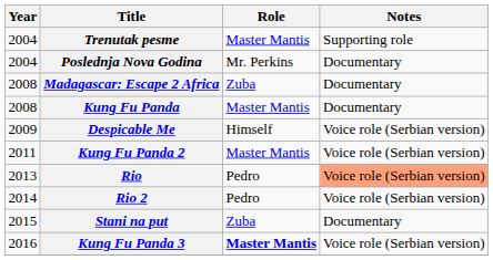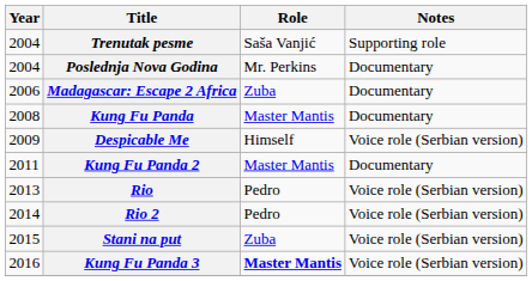Trenutak pesme | Role: Master Mantis -> Saša Vanjić
Madagascar: Escape 2 Africa | Year: 2008 -> 2006
Kung Fu Panda 2 | Notes: Voice role (Serbian version) -> Documentary
Rio | Notes: lightsalmon background -> no background
Stani na put | Notes: Documentary -> Voice role (Serbian version)
